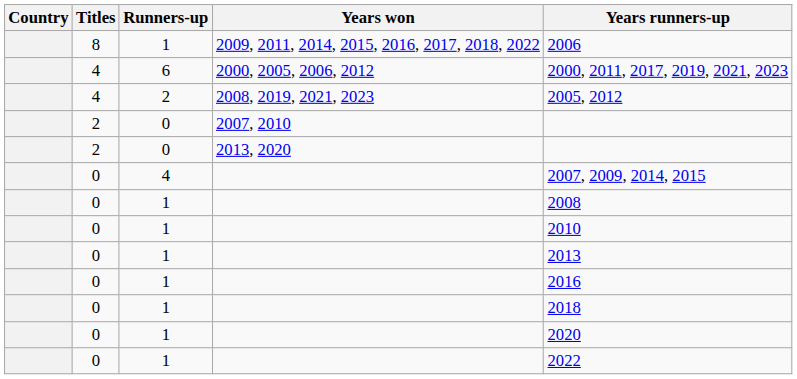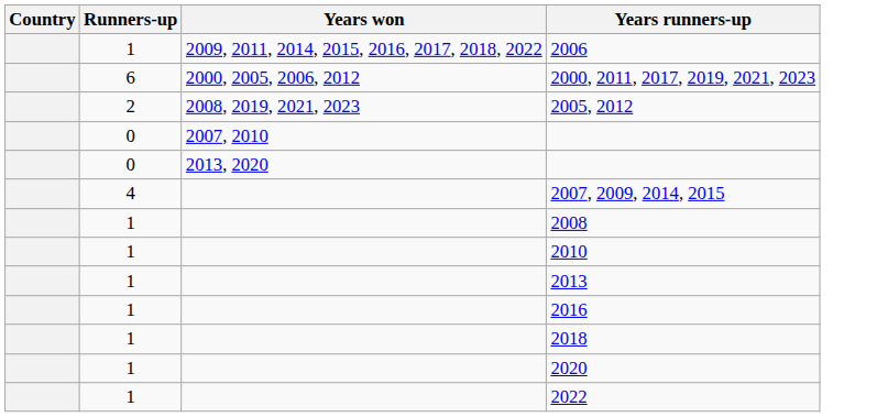- column: Titles | 8 | 4 | 4 | 2 | 2 | 0 | 0 | 0 | 0 | 0 | 0 | 0 | 0
